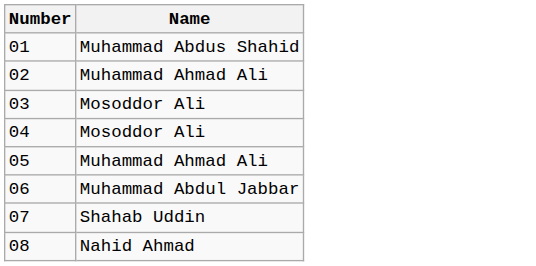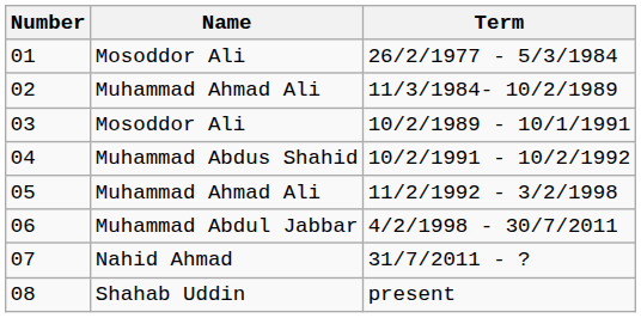+ column: Term | 26/2/1977 - 5/3/1984 | 11/3/1984- 10/2/1989 | 10/2/1989 - 10/1/1991 | 10/2/1991 - 10/2/1992 | 11/2/1992 - 3/2/1998 | 4/2/1998 - 30/7/2011 | 31/7/2011 - ? | present
01 | Name: Muhammad Abdus Shahid -> Mosoddor Ali
04 | Name: Mosoddor Ali -> Muhammad Abdus Shahid
07 | Name: Shahab Uddin -> Nahid Ahmad
08 | Name: Nahid Ahmad -> Shahab Uddin
